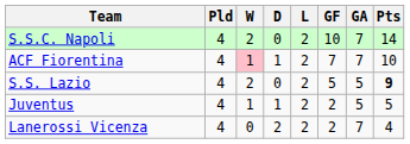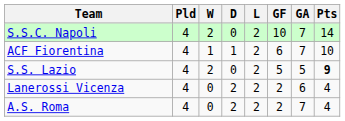ACF Fiorentina | W: pink background -> no background
ACF Fiorentina | GF: 7 -> 6
- row: Juventus | 4 | 1 | 1 | 2 | 2 | 5 | 5
Lanerossi Vicenza | GA: 7 -> 6
+ row: A.S. Roma | 4 | 0 | 2 | 2 | 2 | 7 | 4
